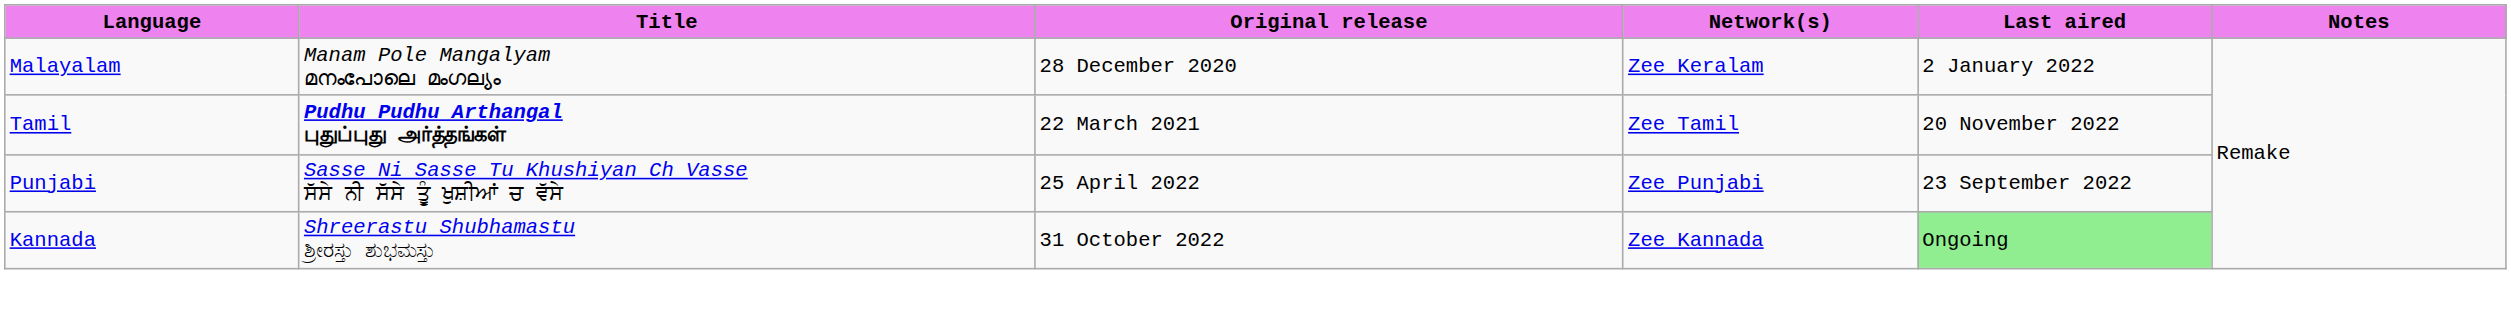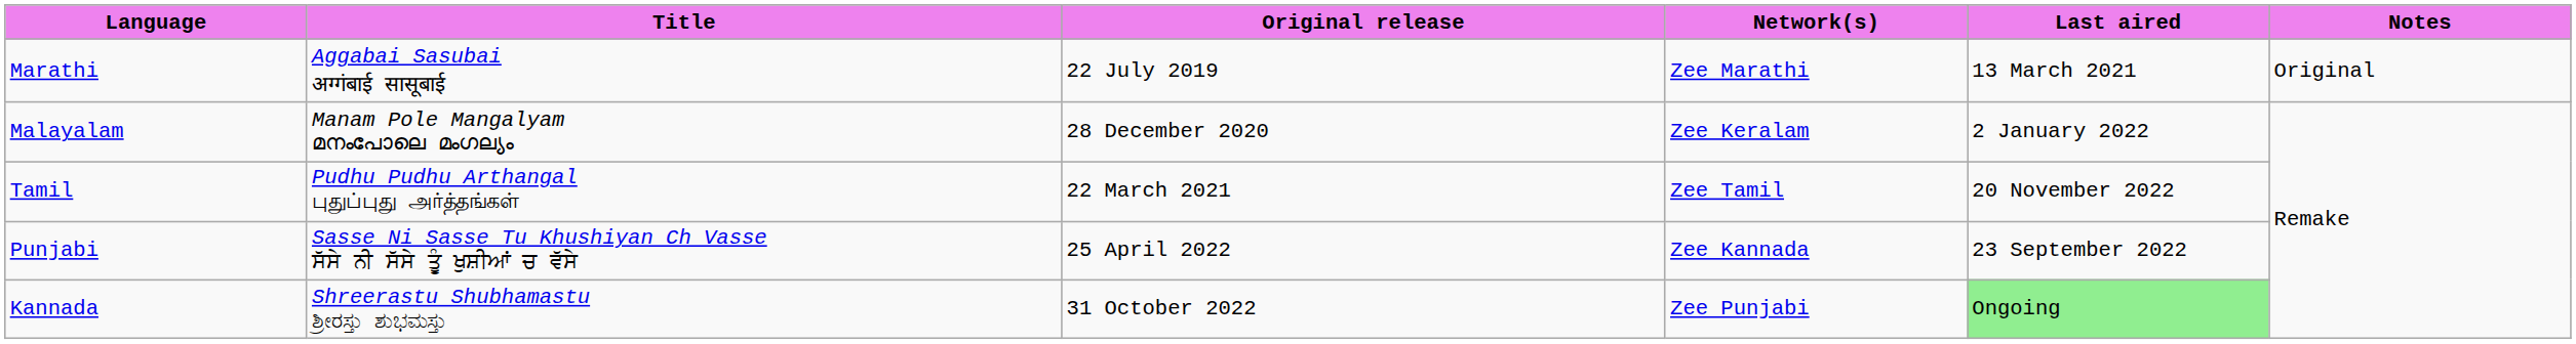+ row: Marathi | Aggabai Sasubai अग्गंबाई सासूबाई | 22 July 2019 | Zee Marathi | 13 March 2021 | Original
Tamil | Title: bold -> normal
Punjabi | Network(s): Zee Punjabi -> Zee Kannada
Kannada | Network(s): Zee Kannada -> Zee Punjabi
